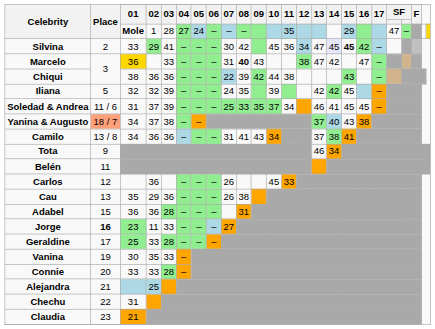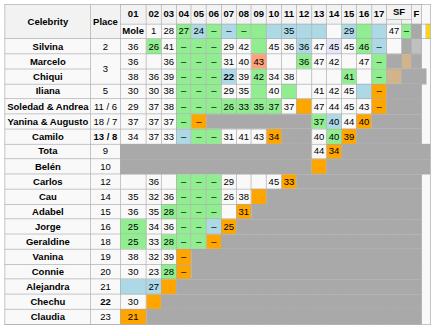Silvina | 01: 33 -> 36
Silvina | 02: 29 -> 26
Silvina | 07: 30 -> 29
Silvina | 12: 34 -> 36
Silvina | 15: bold -> normal
Silvina | 16: 42 -> 46
Marcelo | 01: gold background -> no background
Marcelo | 03: 33 -> 36
Marcelo | 08: bold -> normal
Marcelo | 09: no background -> lightsalmon background
Marcelo | 12: 38 -> 36
Chiqui | 03: 36 -> 39
Chiqui | 07: normal -> bold
Chiqui | 10: 44 -> 34
Chiqui | 15: 43 -> 41
Iliana | 01: 32 -> 30
Iliana | 02: 32 -> 30
Iliana | 03: 39 -> 38
Iliana | 07: 24 -> 29
Iliana | 10: 39 -> 40
Iliana | 13: 42 -> 41
Iliana | 14: lightgreen background -> no background
Soledad & Andrea | 01: 31 -> 29
Soledad & Andrea | 03: 39 -> 38
Soledad & Andrea | 07: 25 -> 26
Soledad & Andrea | 11: 34 -> 37
Soledad & Andrea | 13: 46 -> 47
Soledad & Andrea | 14: 41 -> 44
Soledad & Andrea | 16: 45 -> 43
Yanina & Augusto | Place: lightsalmon background -> no background
Yanina & Augusto | 01: 34 -> 37
Yanina & Augusto | 03: 38 -> 37
Yanina & Augusto | 15: 43 -> 44
Yanina & Augusto | 16: 38 -> 40
Camilo | Place: normal -> bold
Camilo | 02: 36 -> 37
Camilo | 03: 36 -> 33
Camilo | 13: 37 -> 40
Camilo | 14: 38 -> 40
Camilo | 15: 41 -> 39
Tota | 13: 46 -> 44
Belén | Place: 11 -> 10
Carlos | 07: 26 -> 29
Cau | Place: 13 -> 14
Cau | 02: 29 -> 32
Adabel | 02: 36 -> 35
Jorge | Place: bold -> normal
Jorge | 01: 23 -> 25
Jorge | 02: 11 -> 34
Jorge | 03: 33 -> 36
Jorge | 07: 27 -> 25
Geraldine | Place: 17 -> 18
Vanina | 01: 30 -> 38
Vanina | 02: 35 -> 32
Vanina | 03: 33 -> 39
Connie | 01: 33 -> 30
Connie | 02: 33 -> 23
Alejandra | 02: 25 -> 27
Chechu | Place: normal -> bold
Chechu | 01: 31 -> 30
